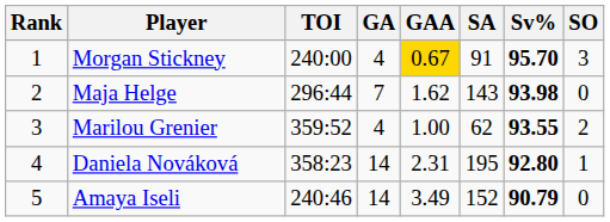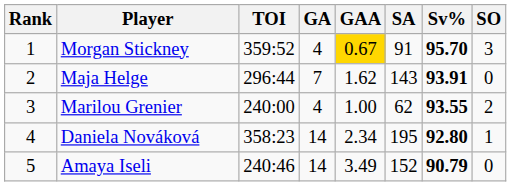Morgan Stickney | TOI: 240:00 -> 359:52
Maja Helge | Sv%: 93.98 -> 93.91
Marilou Grenier | TOI: 359:52 -> 240:00
Daniela Nováková | GAA: 2.31 -> 2.34
